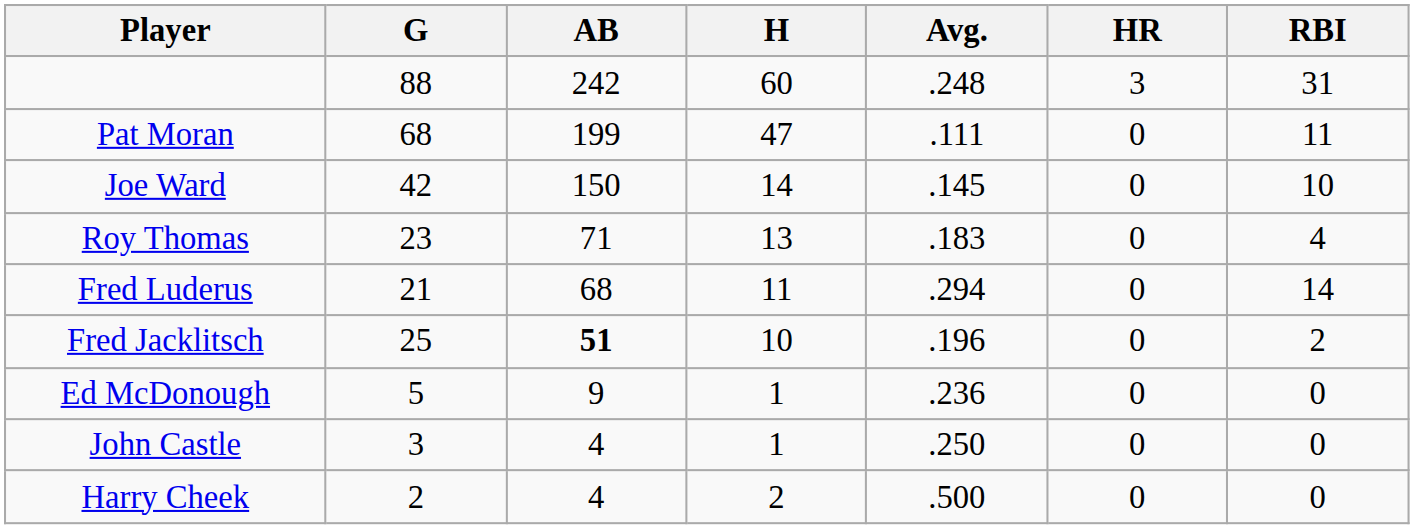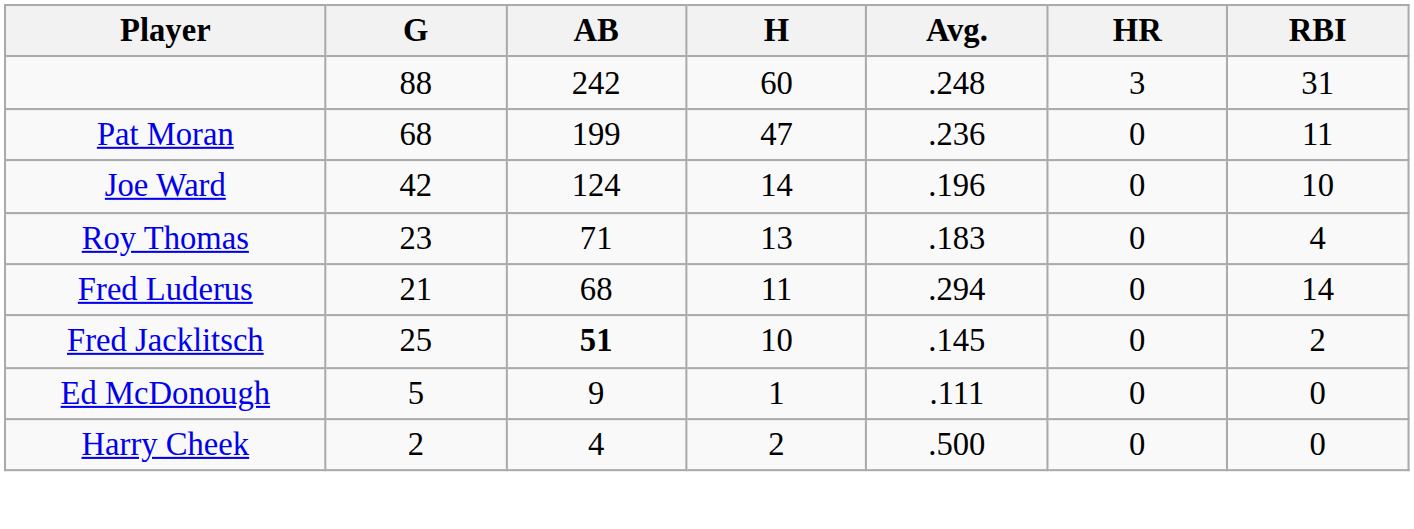Pat Moran | Avg.: .111 -> .236
Joe Ward | AB: 150 -> 124
Joe Ward | Avg.: .145 -> .196
Fred Jacklitsch | Avg.: .196 -> .145
Ed McDonough | Avg.: .236 -> .111
- row: John Castle | 3 | 4 | 1 | .250 | 0 | 0
